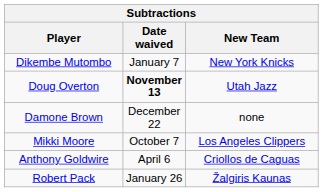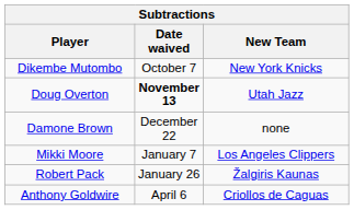Dikembe Mutombo | Date waived: January 7 -> October 7
Mikki Moore | Date waived: October 7 -> January 7
rows swapped: Robert Pack <-> Anthony Goldwire
